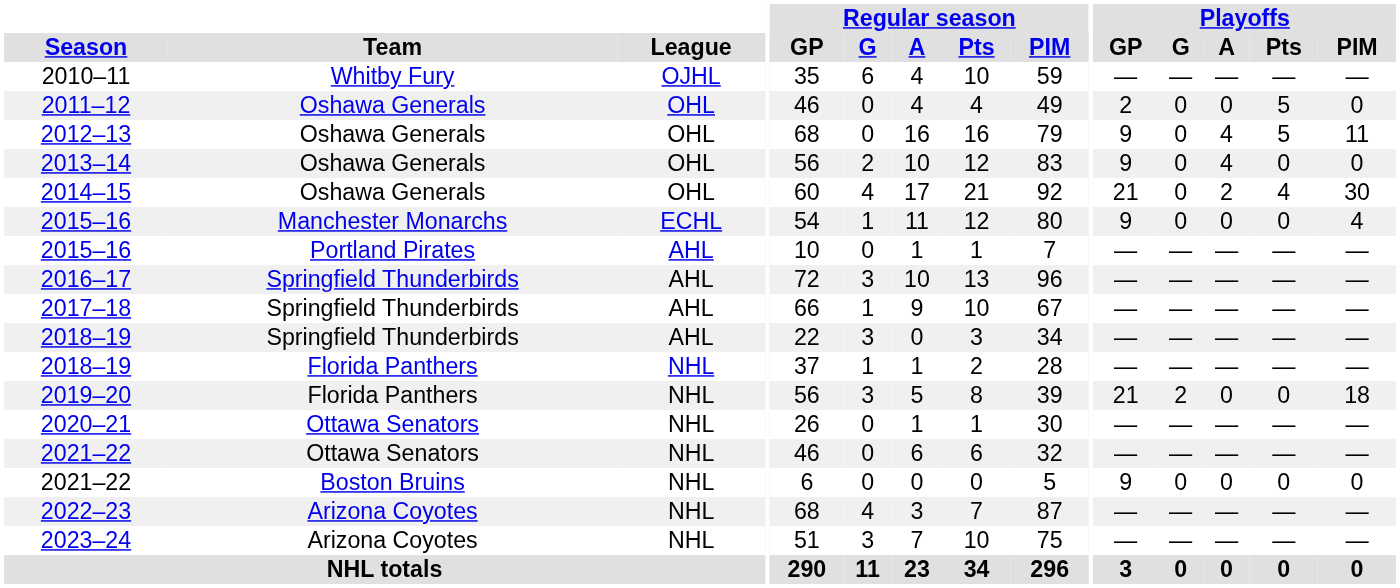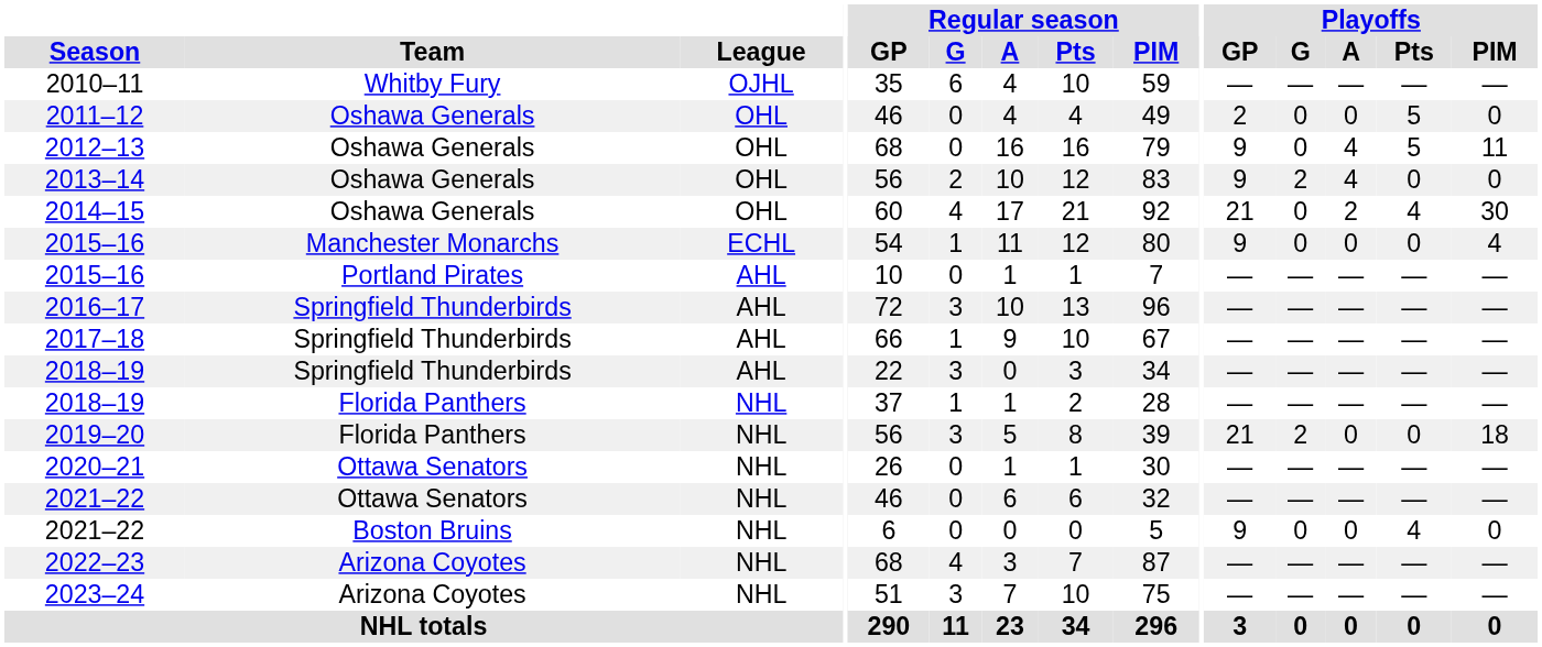2013–14 | Playoffs / G: 0 -> 2
2021–22 / Boston Bruins | Playoffs / Pts: 0 -> 4
